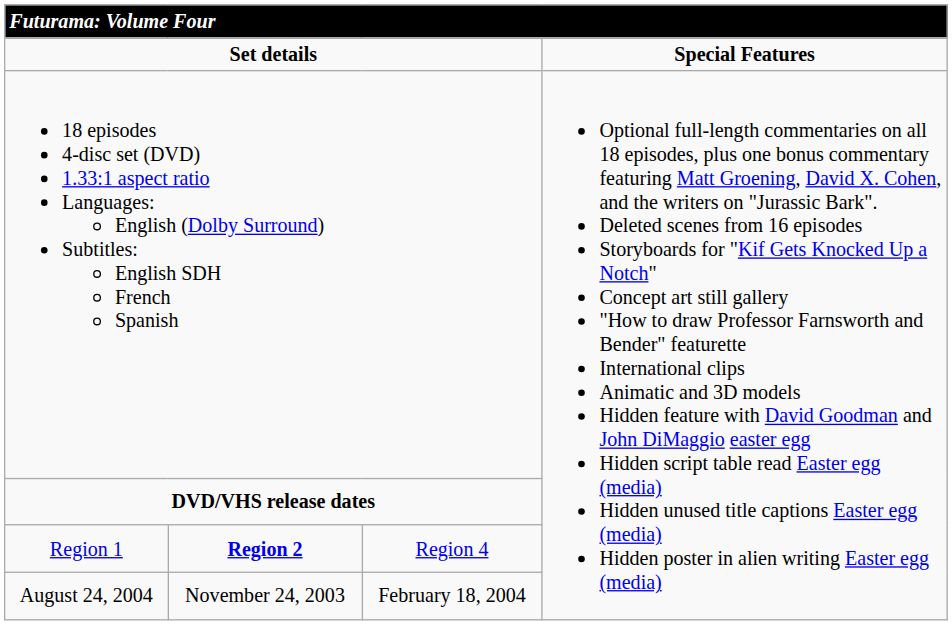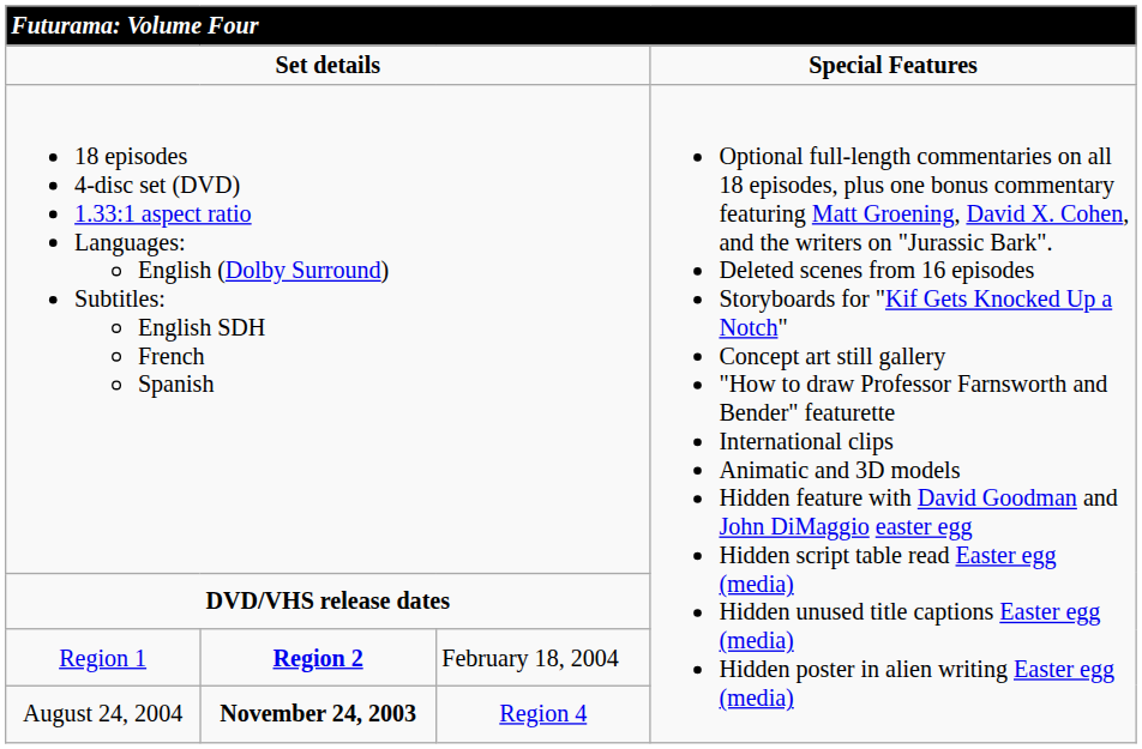Region 1 | column 3: Region 4 -> February 18, 2004
August 24, 2004 | column 2: normal -> bold
August 24, 2004 | column 3: February 18, 2004 -> Region 4
